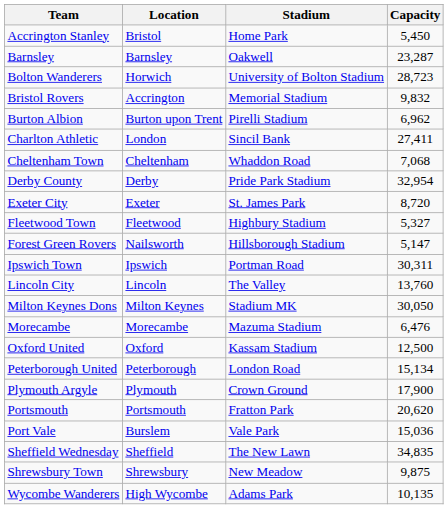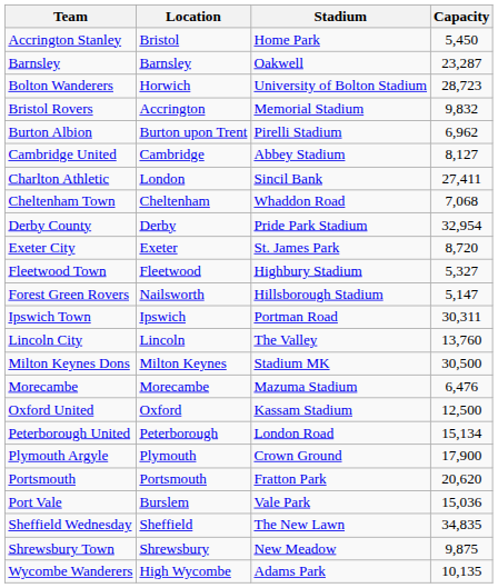+ row: Cambridge United | Cambridge | Abbey Stadium | 8,127
Milton Keynes Dons | Capacity: 30,050 -> 30,500
